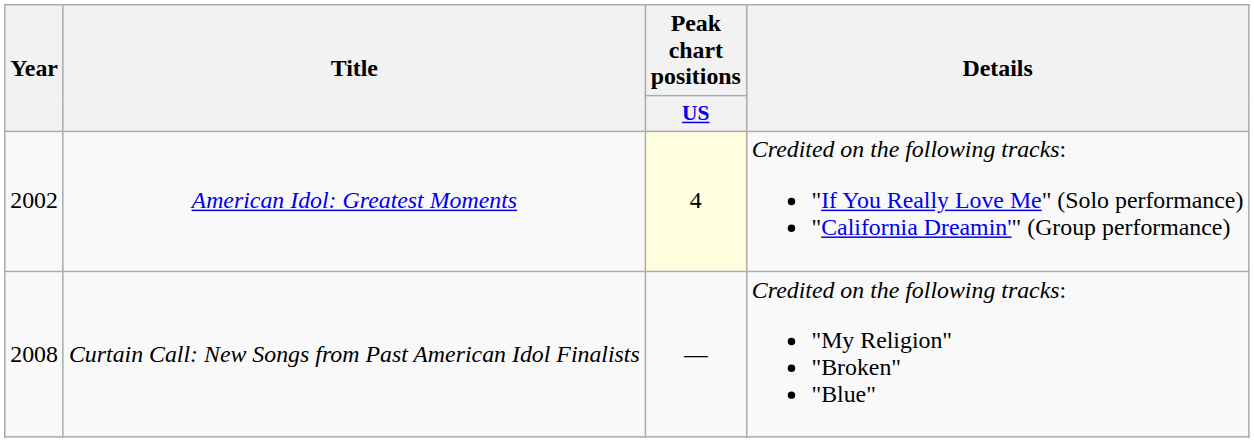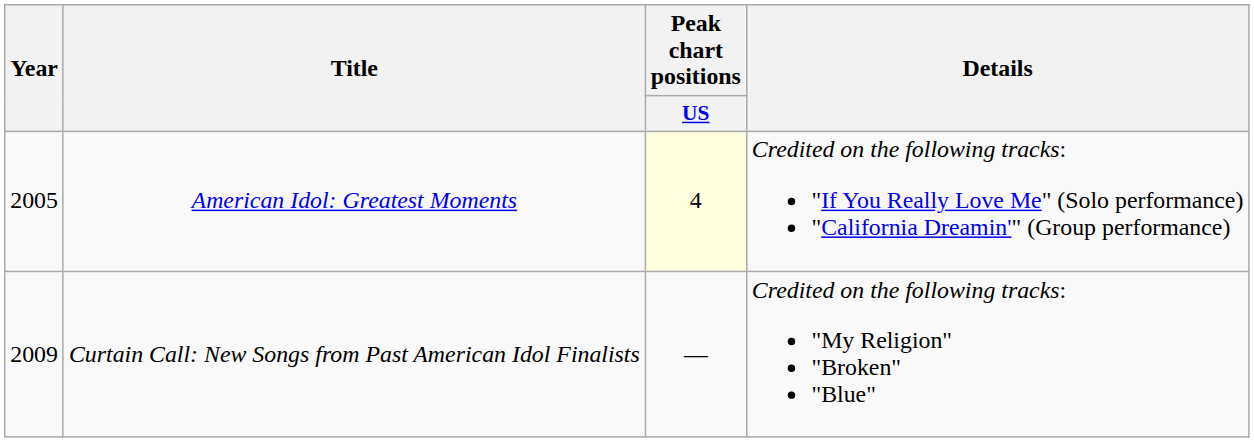American Idol: Greatest Moments | Year: 2002 -> 2005
Curtain Call: New Songs from Past American Idol Finalists | Year: 2008 -> 2009
